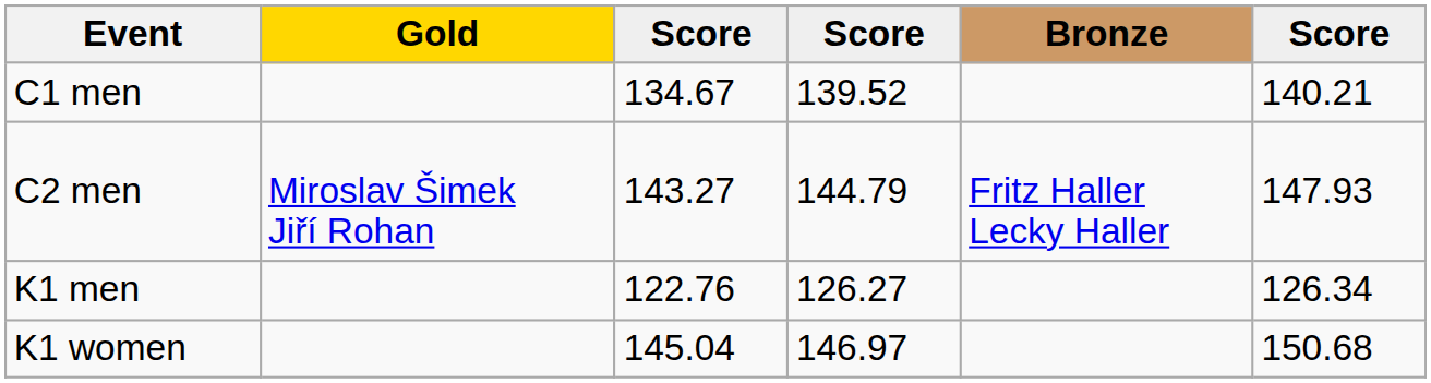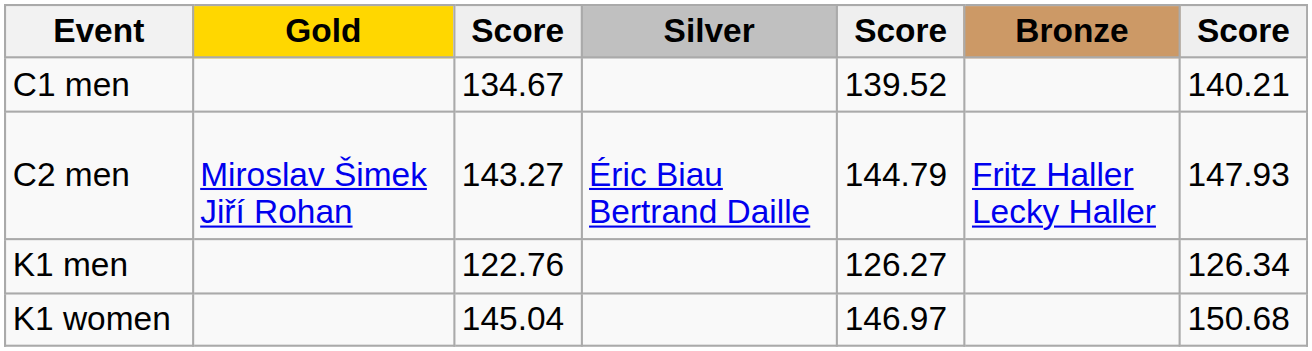+ column: Silver | Éric Biau Bertrand Daille
